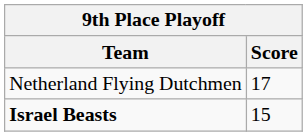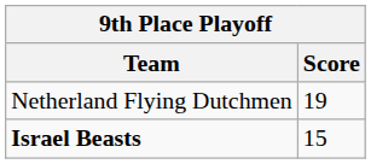Netherland Flying Dutchmen | Score: 17 -> 19
